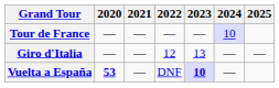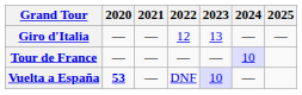rows swapped: Giro d'Italia <-> Tour de France
Vuelta a España | 2023: bold -> normal
